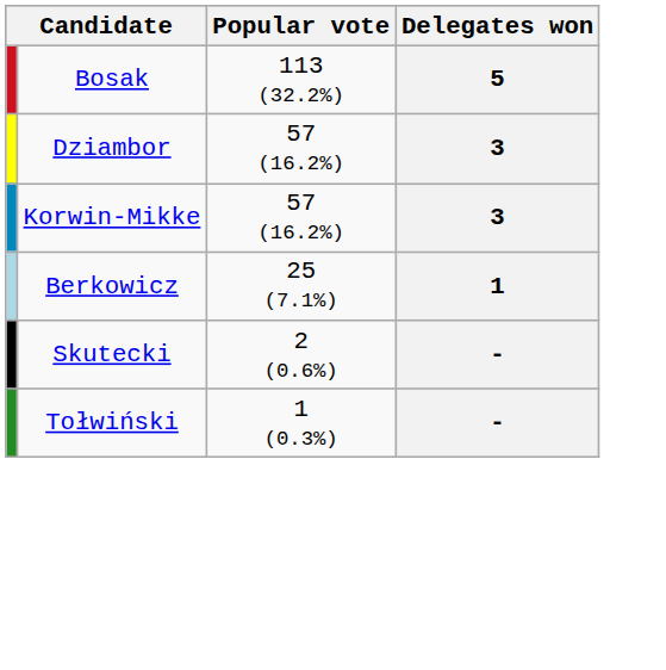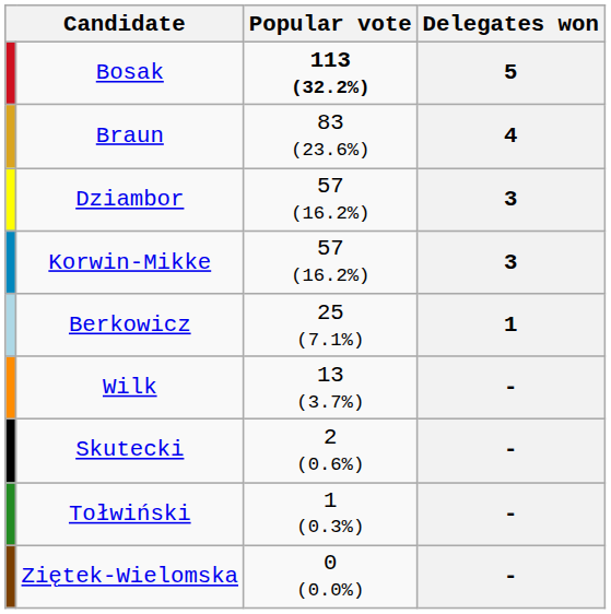Bosak | Popular vote: normal -> bold
+ row: Braun | 83 (23.6%) | 4
+ row: Wilk | 13 (3.7%) | -
+ row: Ziętek-Wielomska | 0 (0.0%) | -
